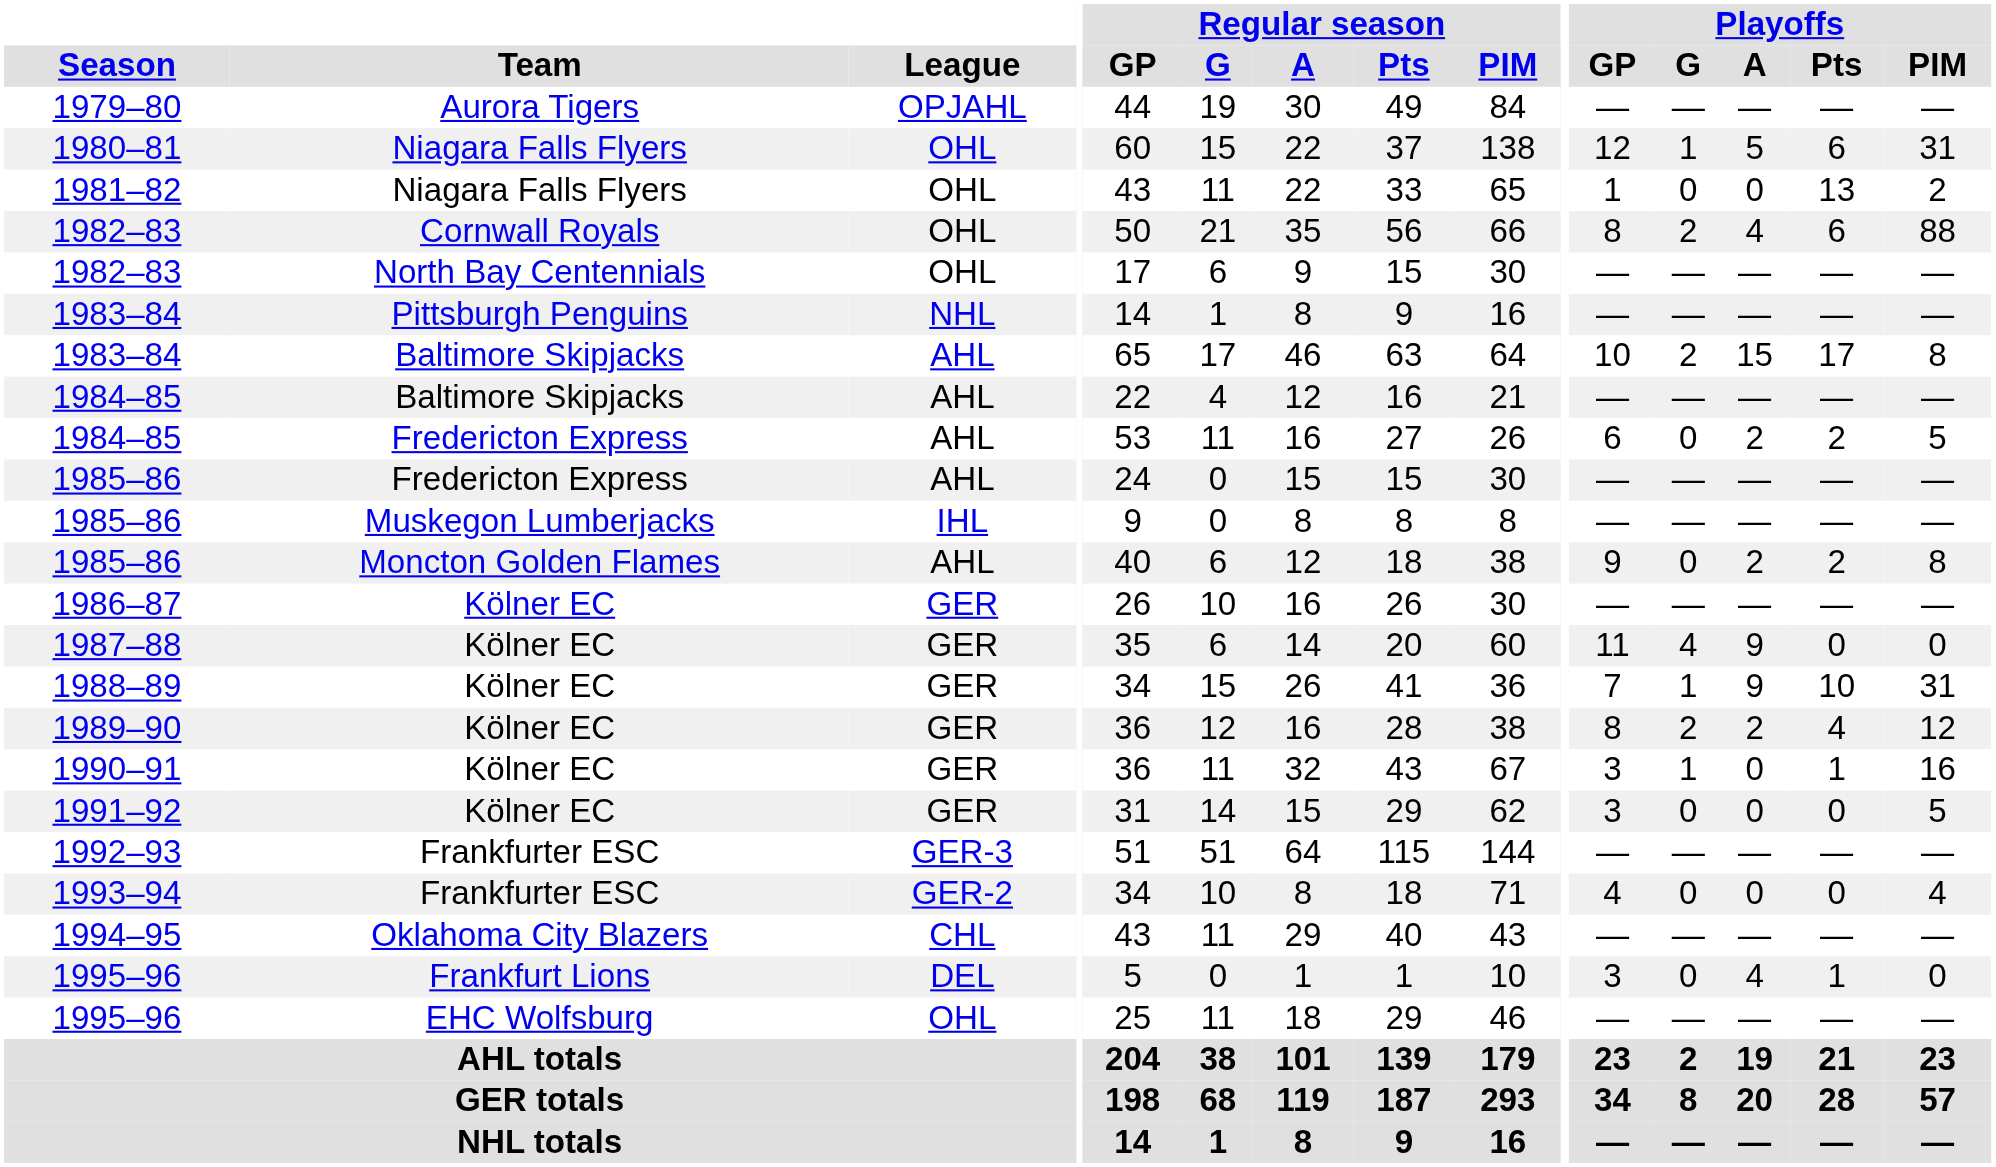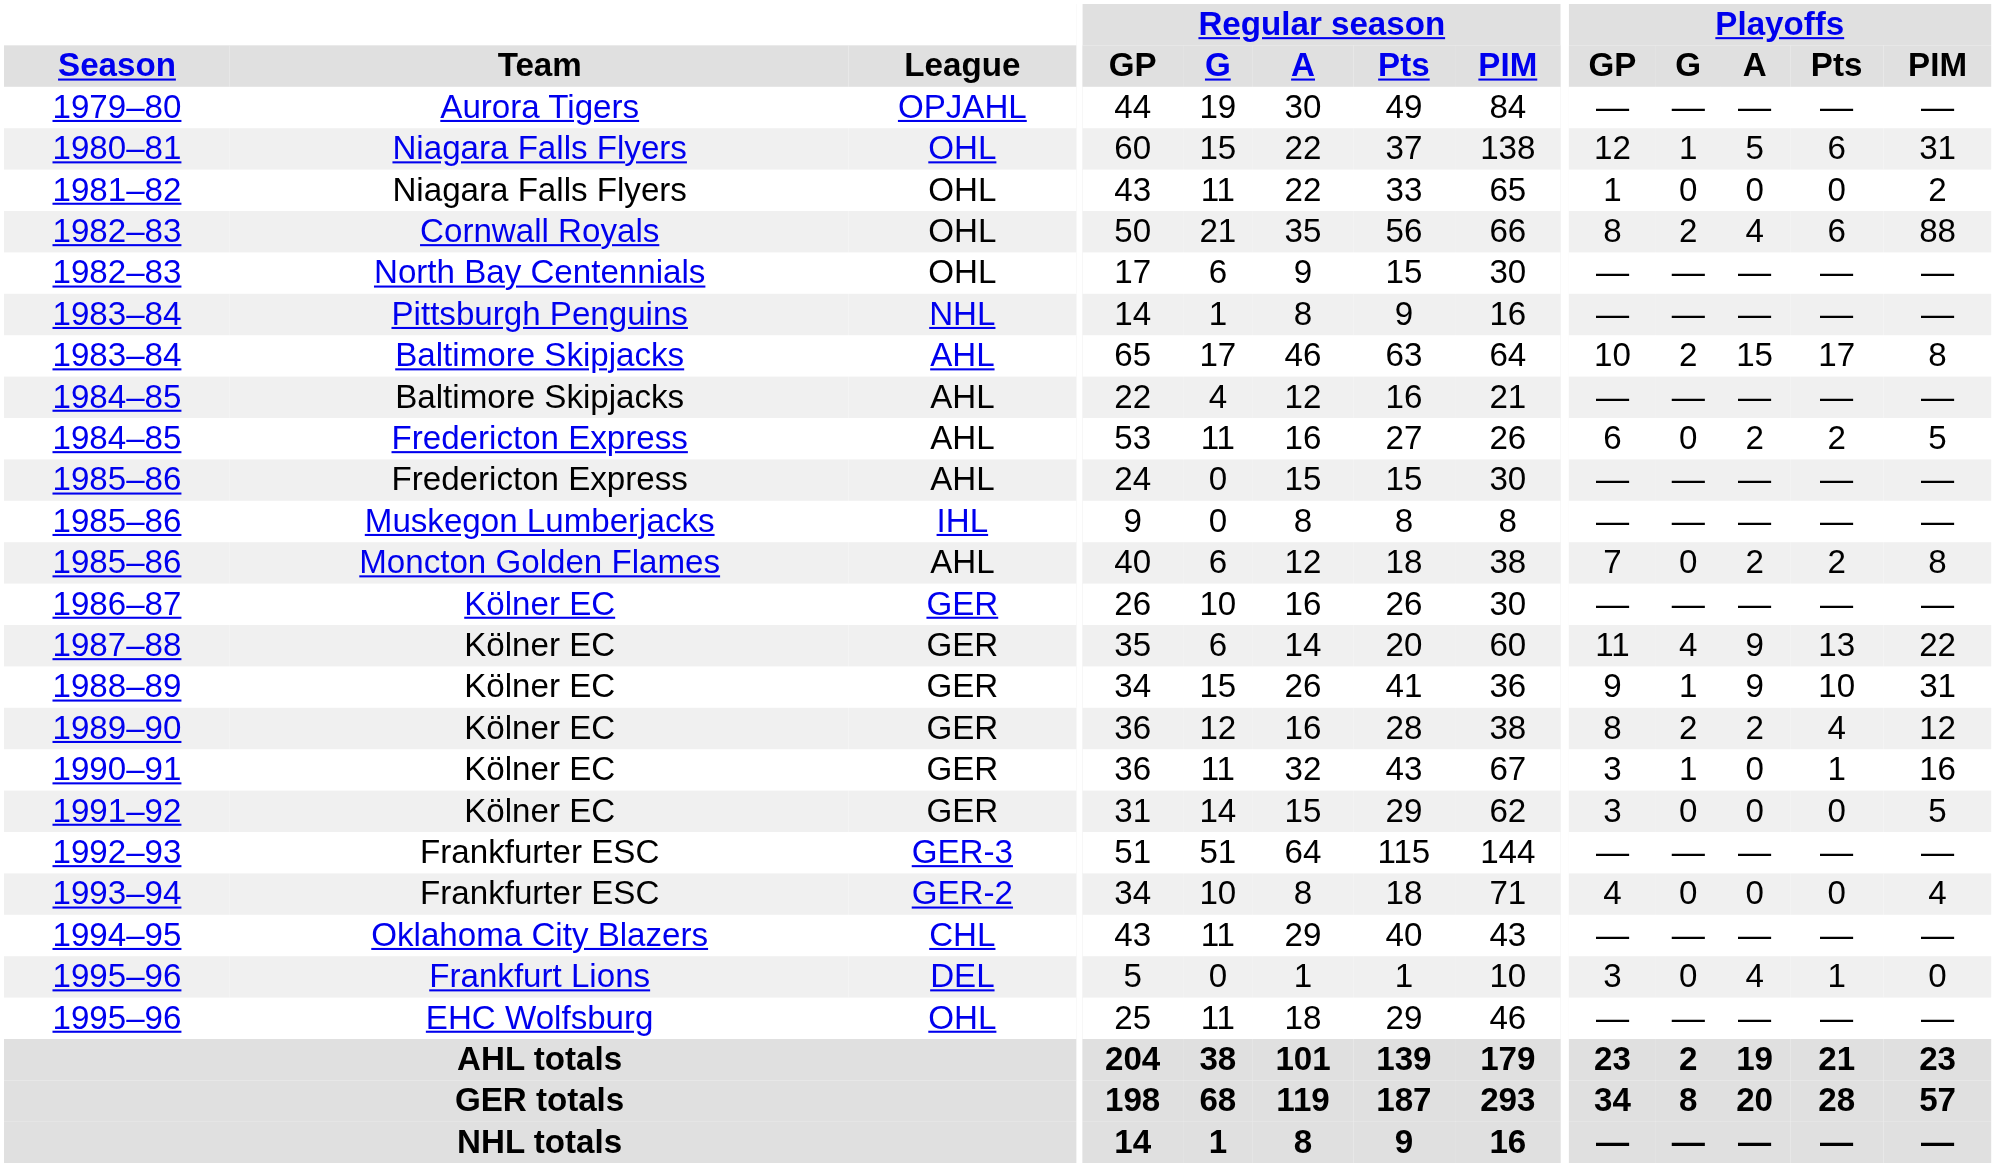1981–82 | Playoffs / Pts: 13 -> 0
1985–86 / Moncton Golden Flames | Playoffs / GP: 9 -> 7
1987–88 | Playoffs / Pts: 0 -> 13
1987–88 | Playoffs / PIM: 0 -> 22
1988–89 | Playoffs / GP: 7 -> 9
